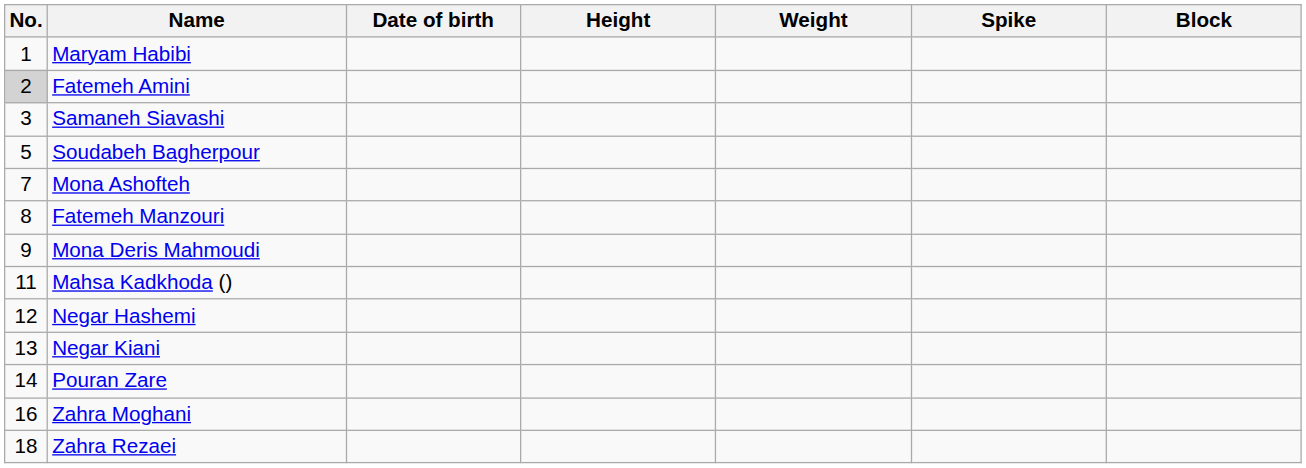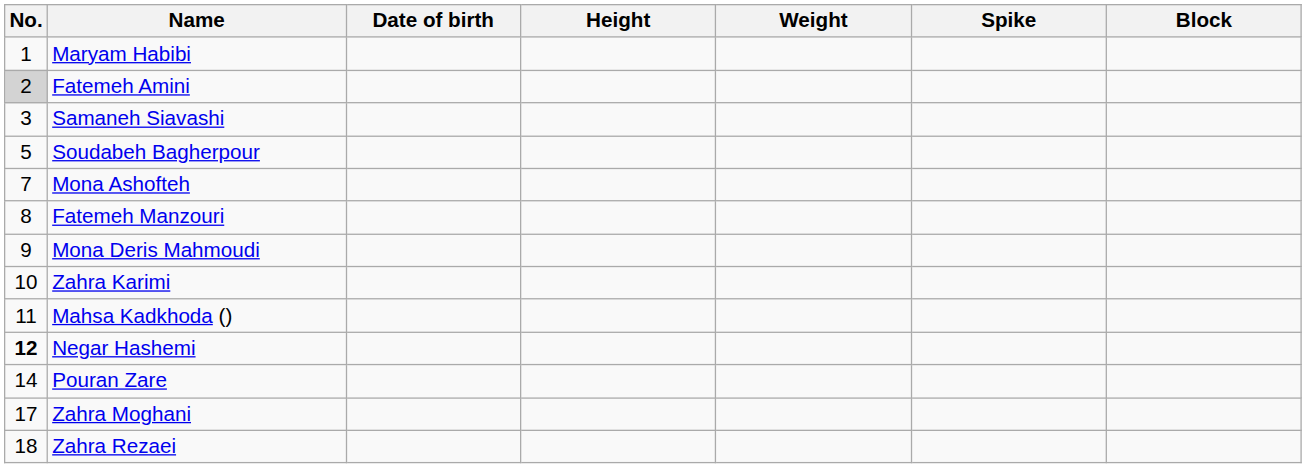+ row: 10 | Zahra Karimi
Negar Hashemi | No.: normal -> bold
- row: 13 | Negar Kiani
Zahra Moghani | No.: 16 -> 17
